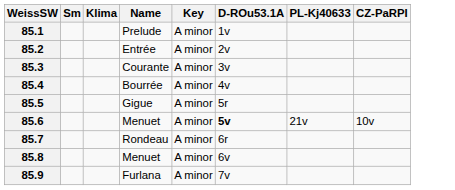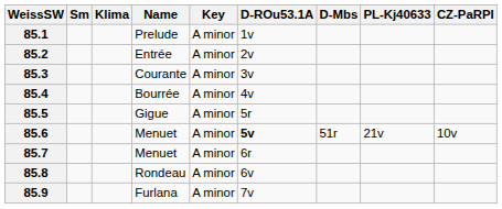+ column: D-Mbs | 51r
85.7 | Name: Rondeau -> Menuet
85.8 | Name: Menuet -> Rondeau
